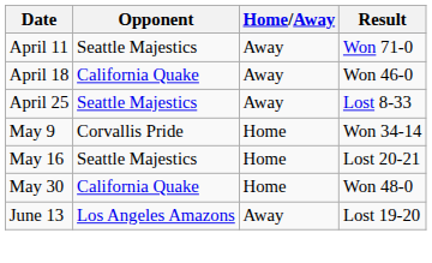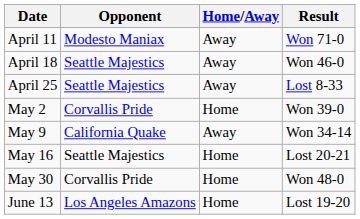April 11 | Opponent: Seattle Majestics -> Modesto Maniax
April 18 | Opponent: California Quake -> Seattle Majestics
+ row: May 2 | Corvallis Pride | Home | Won 39-0
May 9 | Opponent: Corvallis Pride -> California Quake
May 9 | Home/Away: Home -> Away
May 30 | Opponent: California Quake -> Corvallis Pride
June 13 | Home/Away: Away -> Home
